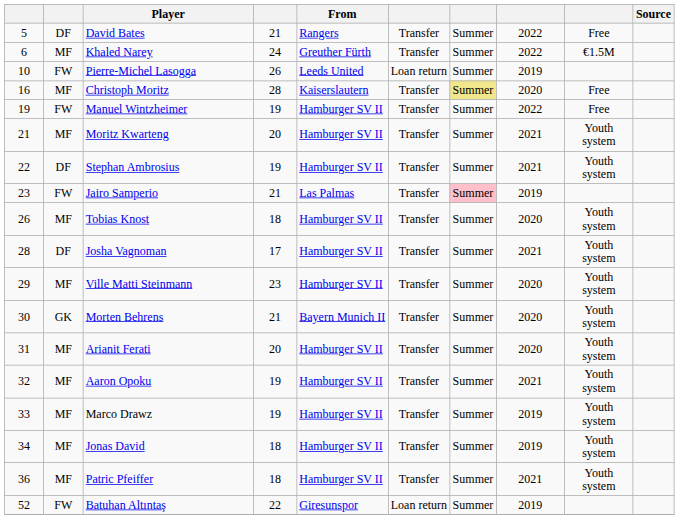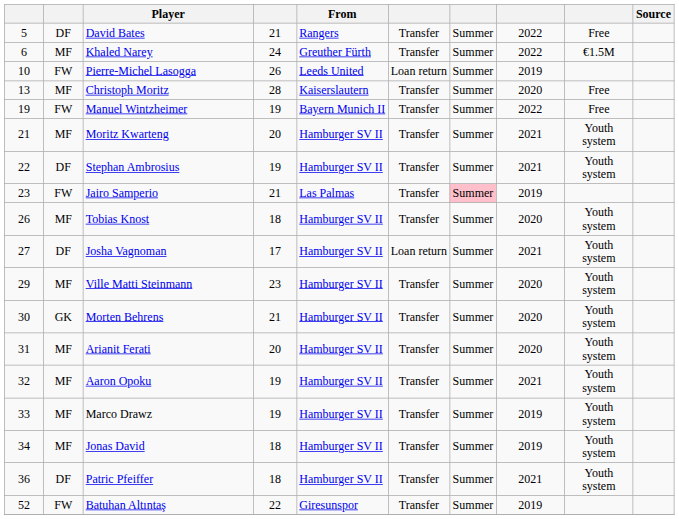Christoph Moritz | column 1: 16 -> 13
Christoph Moritz | column 7: khaki background -> no background
Manuel Wintzheimer | From: Hamburger SV II -> Bayern Munich II
Josha Vagnoman | column 1: 28 -> 27
Josha Vagnoman | column 6: Transfer -> Loan return
Morten Behrens | From: Bayern Munich II -> Hamburger SV II
Patric Pfeiffer | column 2: MF -> DF
Batuhan Altıntaş | column 6: Loan return -> Transfer
